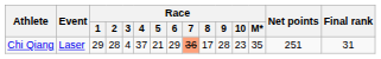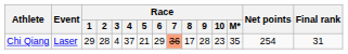Chi Qiang | Net points: 251 -> 254
